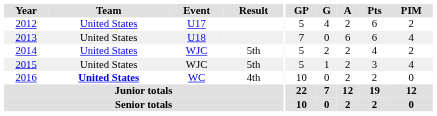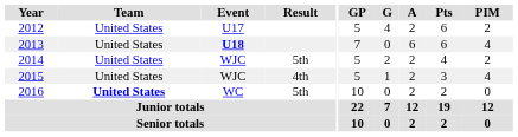2013 | Event: normal -> bold
2015 | Result: 5th -> 4th
2016 | Result: 4th -> 5th
